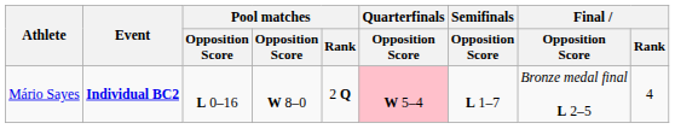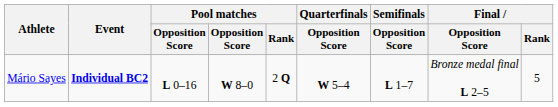Mário Sayes | Quarterfinals / Opposition Score: pink background -> no background
Mário Sayes | Final / Rank: 4 -> 5
